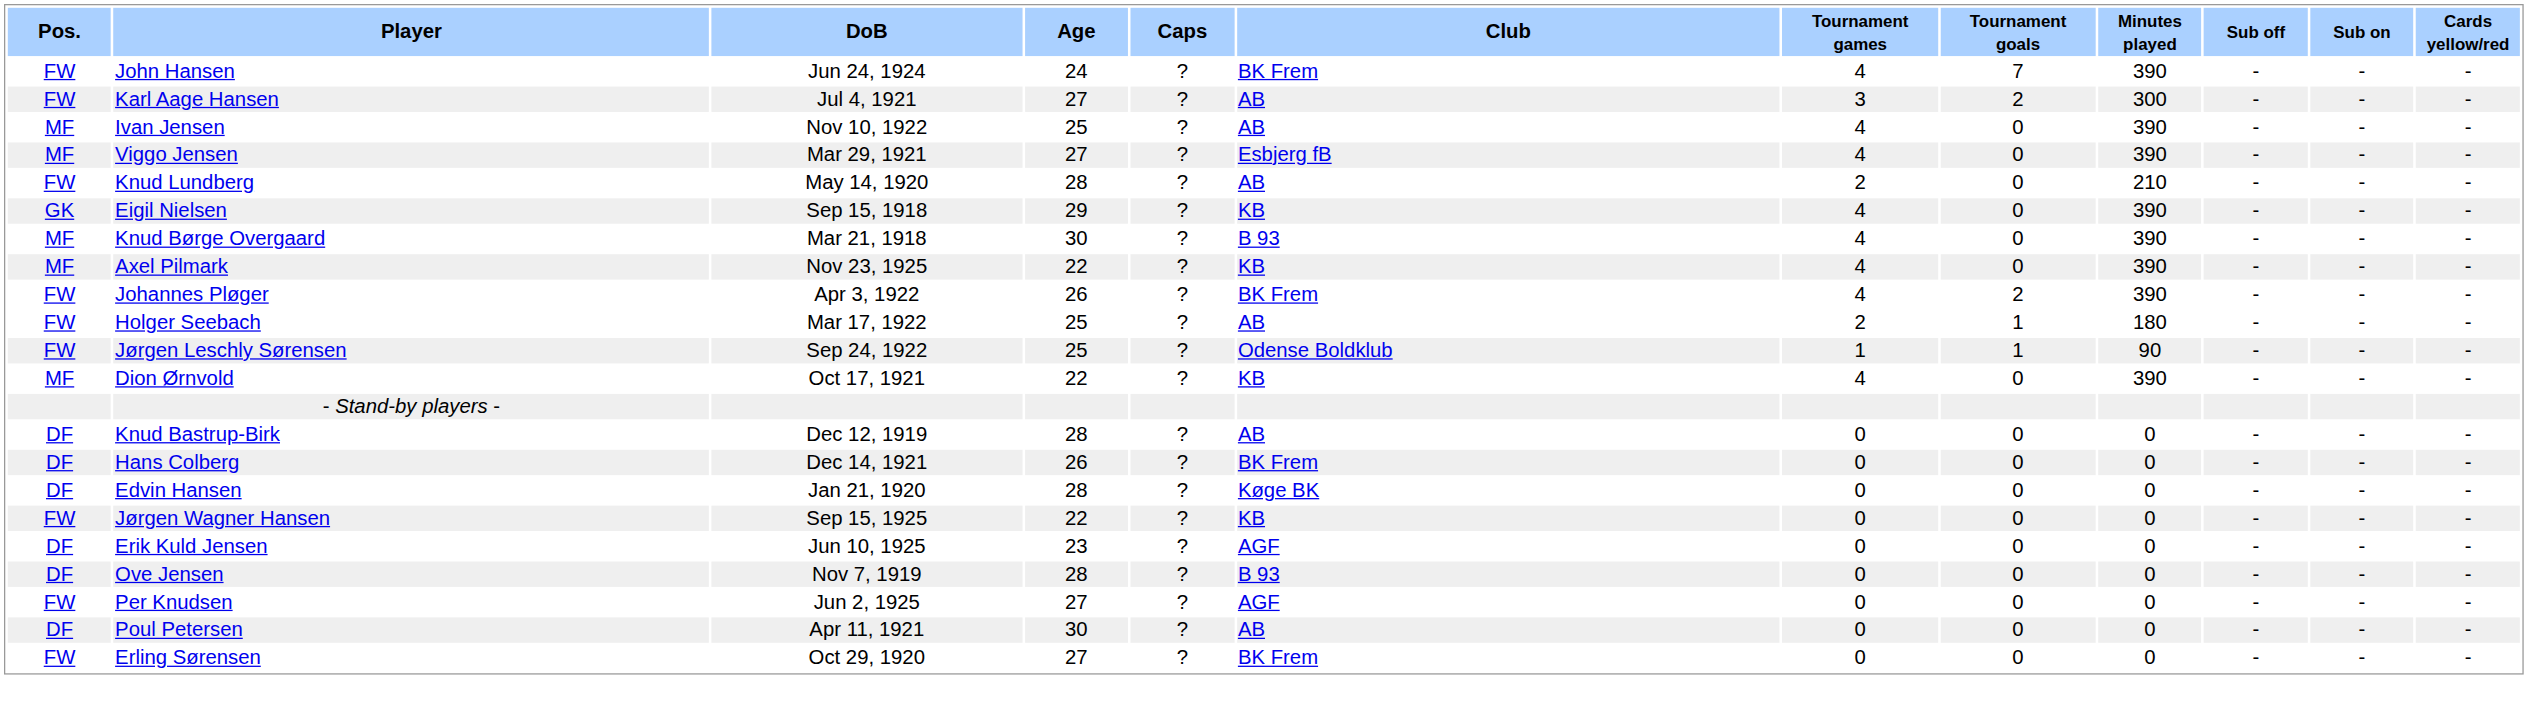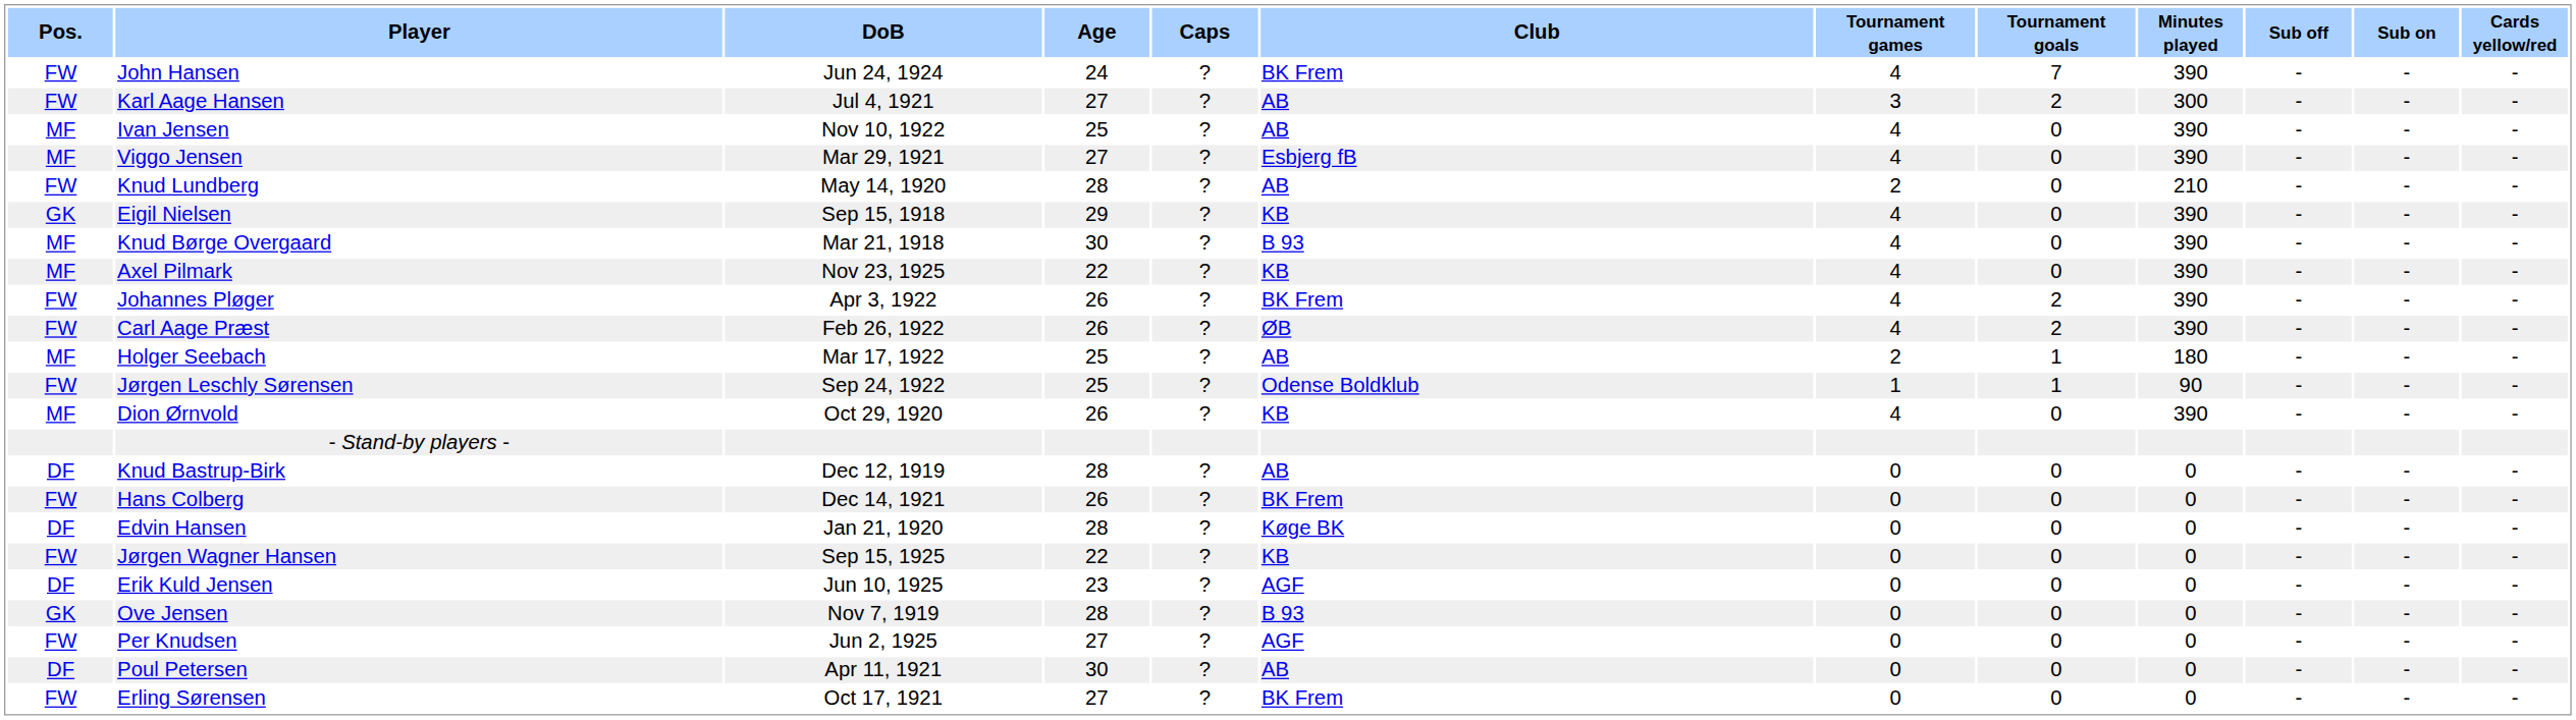+ row: FW | Carl Aage Præst | Feb 26, 1922 | 26 | ? | ØB | 4 | 2 | 390 | - | - | -
Holger Seebach | Pos.: FW -> MF
Dion Ørnvold | DoB: Oct 17, 1921 -> Oct 29, 1920
Dion Ørnvold | Age: 22 -> 26
Hans Colberg | Pos.: DF -> FW
Ove Jensen | Pos.: DF -> GK
Erling Sørensen | DoB: Oct 29, 1920 -> Oct 17, 1921
